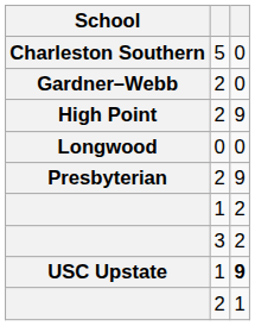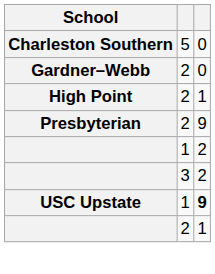High Point | column 3: 9 -> 1
- row: Longwood | 0 | 0
